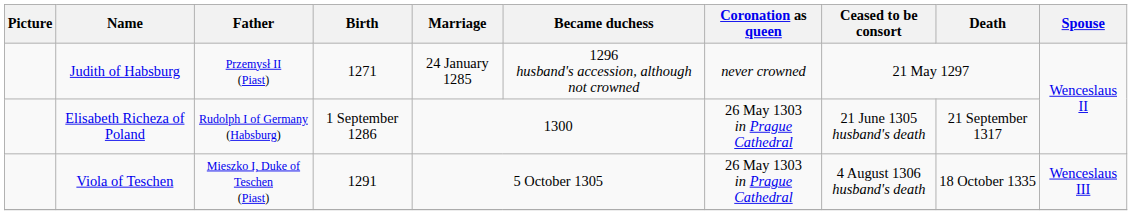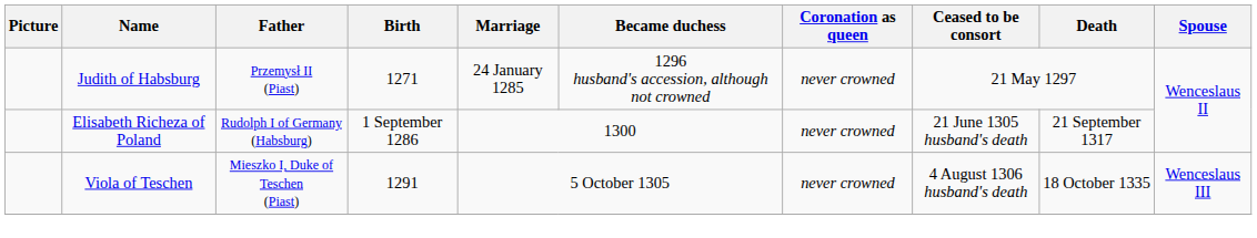Elisabeth Richeza of Poland | Coronation as queen: 26 May 1303 in Prague Cathedral -> never crowned
Viola of Teschen | Coronation as queen: 26 May 1303 in Prague Cathedral -> never crowned
